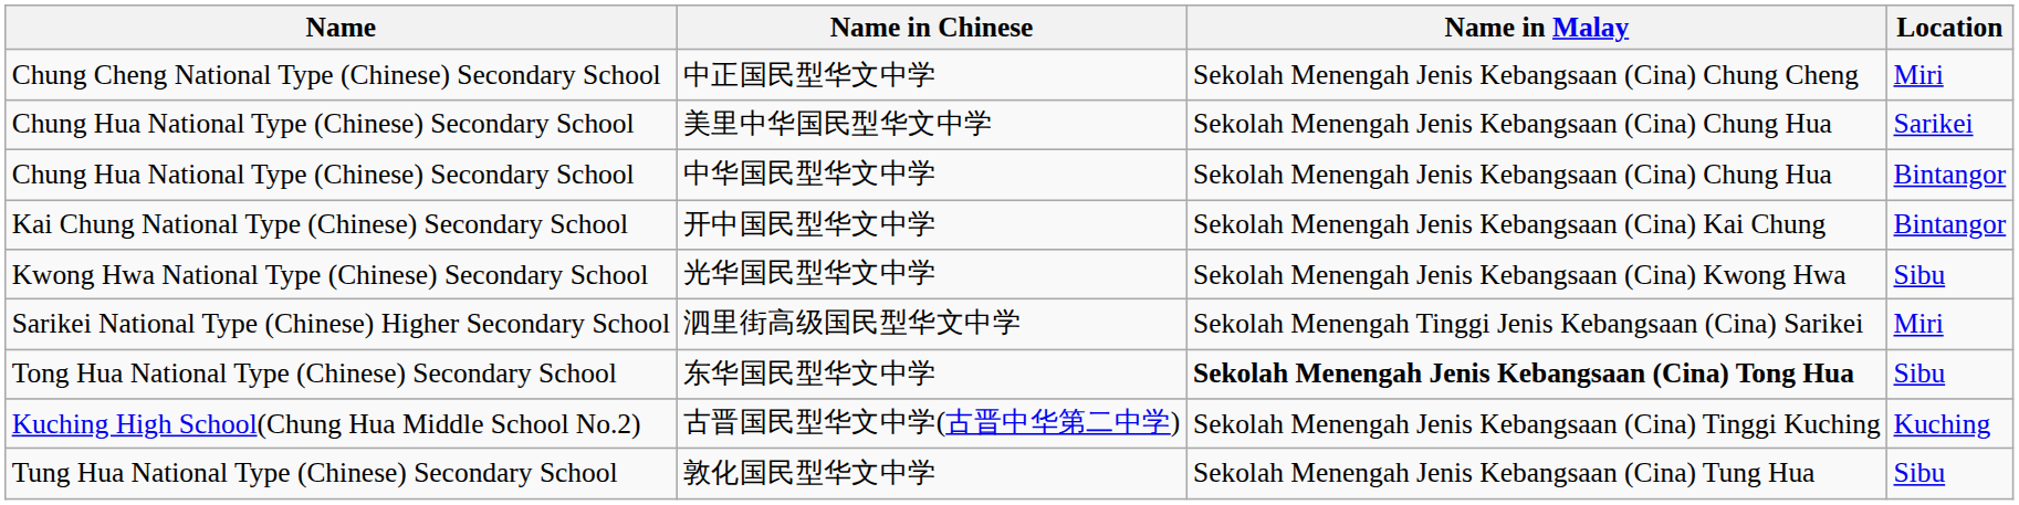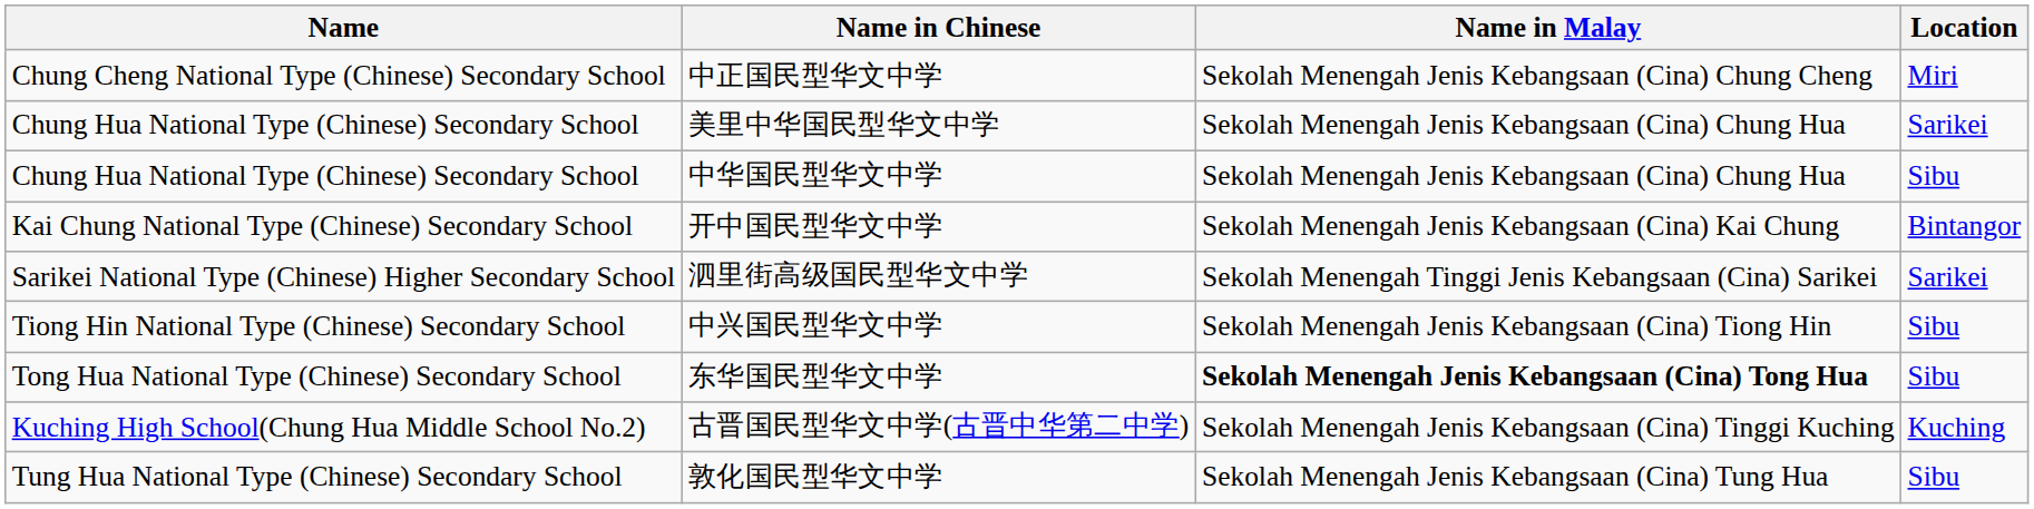中华国民型华文中学 | Location: Bintangor -> Sibu
- row: Kwong Hwa National Type (Chinese) Secondary School | 光华国民型华文中学 | Sekolah Menengah Jenis Kebangsaan (Cina) Kwong Hwa | Sibu
泗里街高级国民型华文中学 | Location: Miri -> Sarikei
+ row: Tiong Hin National Type (Chinese) Secondary School | 中兴国民型华文中学 | Sekolah Menengah Jenis Kebangsaan (Cina) Tiong Hin | Sibu
